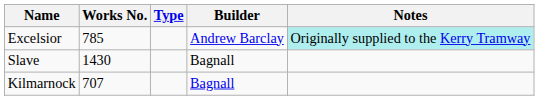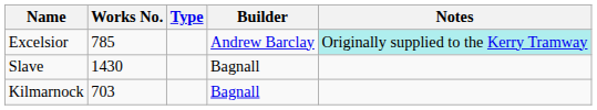Kilmarnock | Works No.: 707 -> 703
